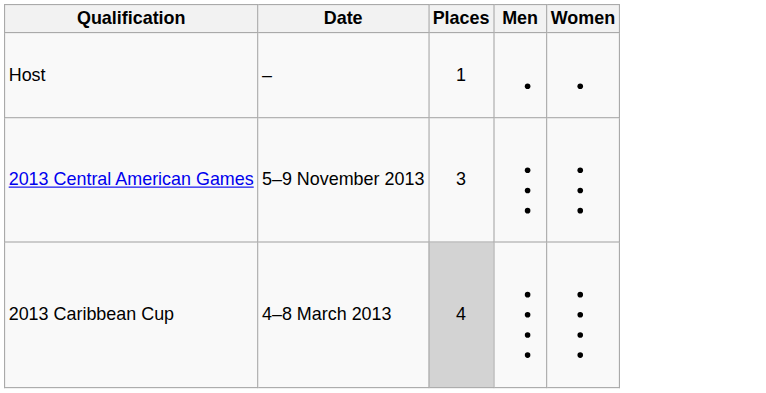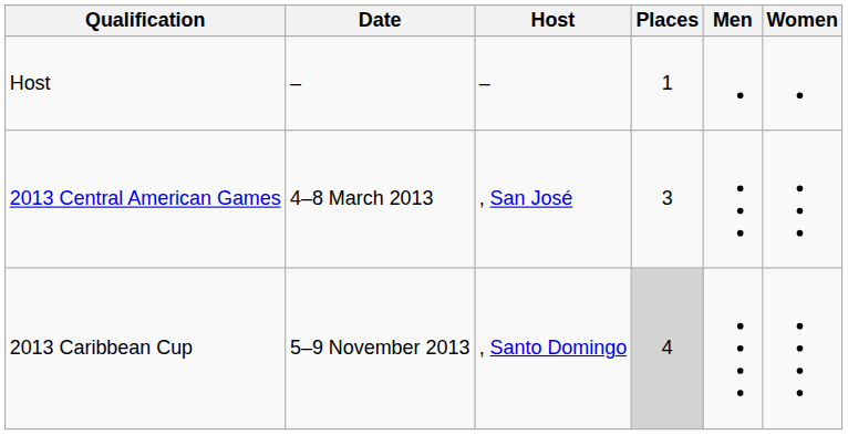+ column: Host | – | , San José | , Santo Domingo
2013 Central American Games | Date: 5–9 November 2013 -> 4–8 March 2013
2013 Caribbean Cup | Date: 4–8 March 2013 -> 5–9 November 2013
